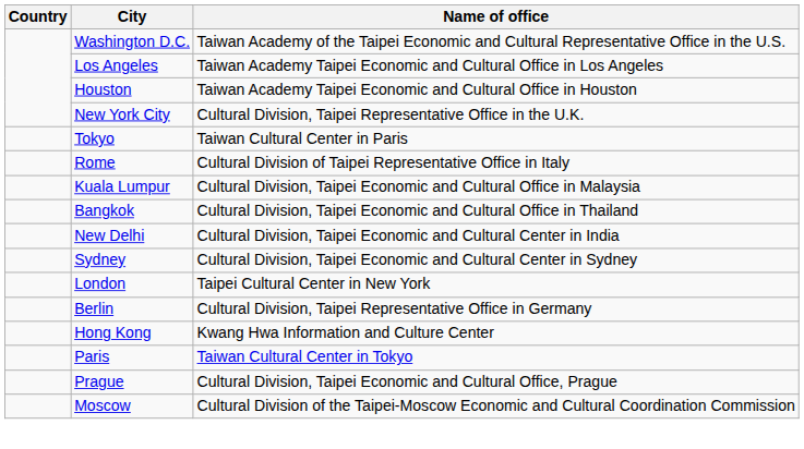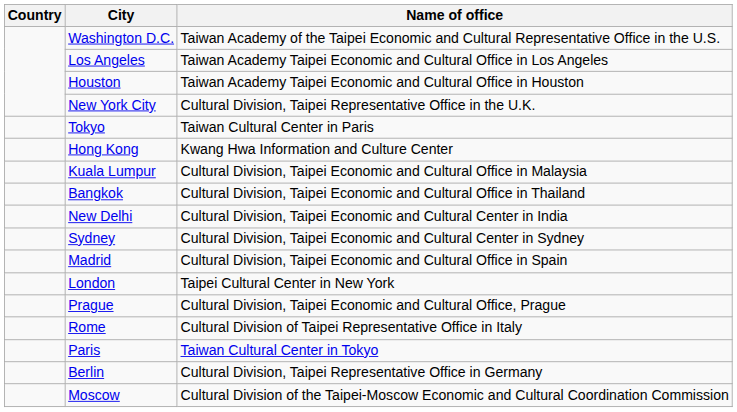rows swapped: Hong Kong <-> Rome
+ row: Madrid | Cultural Division, Taipei Economic and Cultural Office in Spain
rows swapped: Berlin <-> Prague
